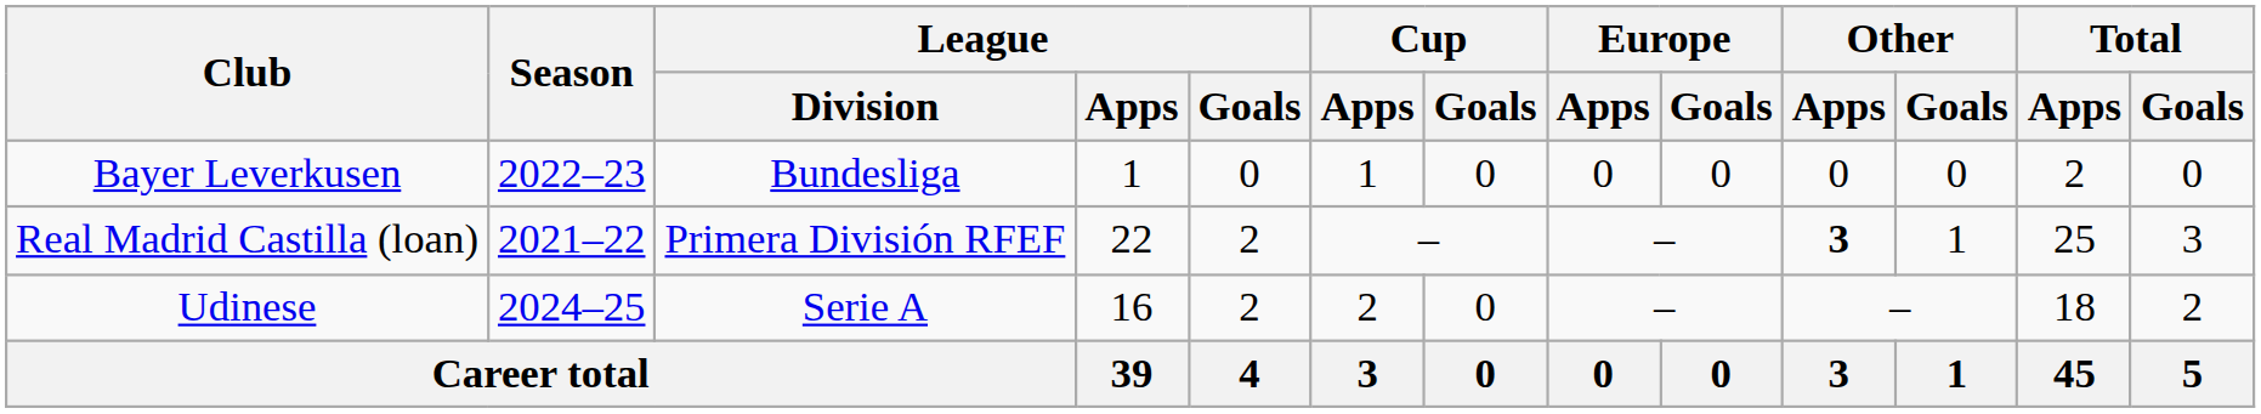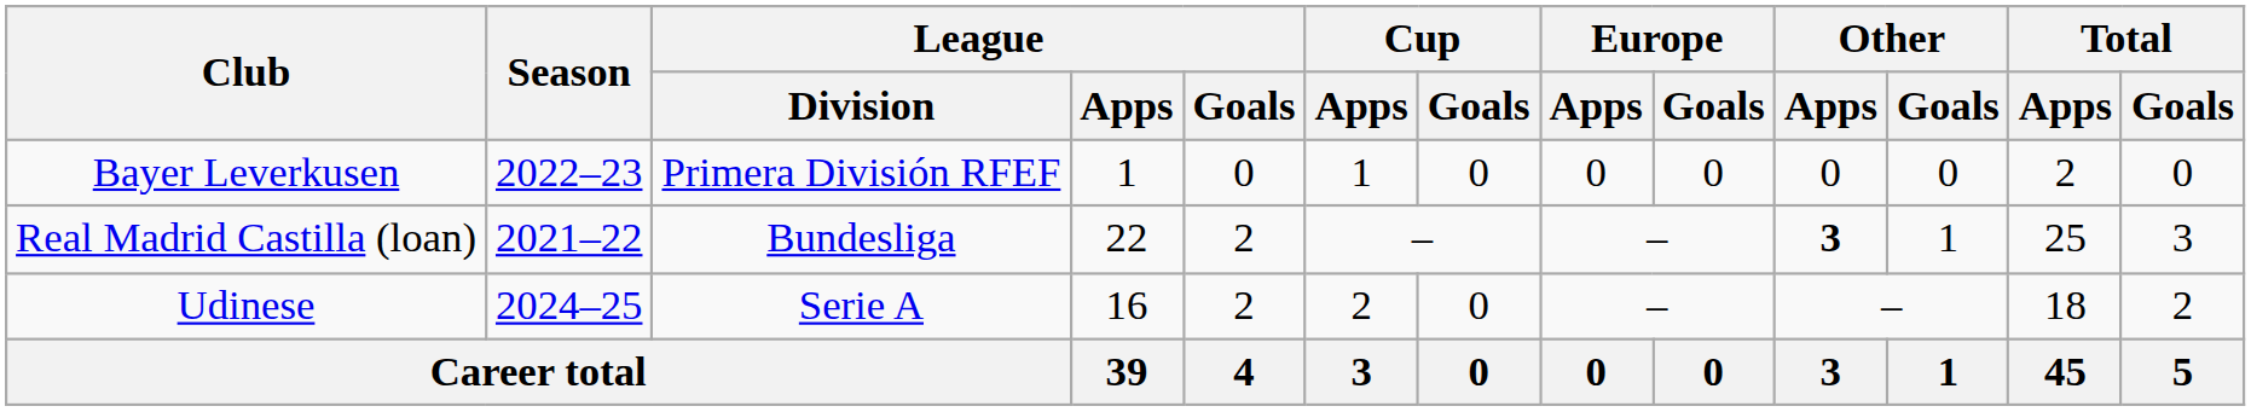Bayer Leverkusen | League / Division: Bundesliga -> Primera División RFEF
Real Madrid Castilla (loan) | League / Division: Primera División RFEF -> Bundesliga
